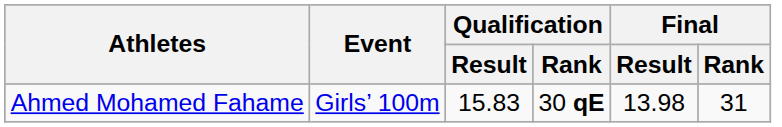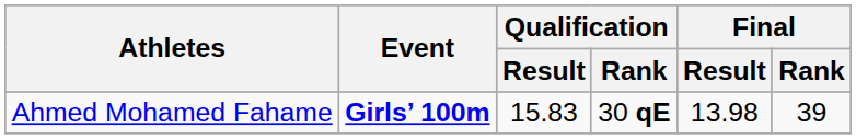Ahmed Mohamed Fahame | Event: normal -> bold
Ahmed Mohamed Fahame | Final / Rank: 31 -> 39
